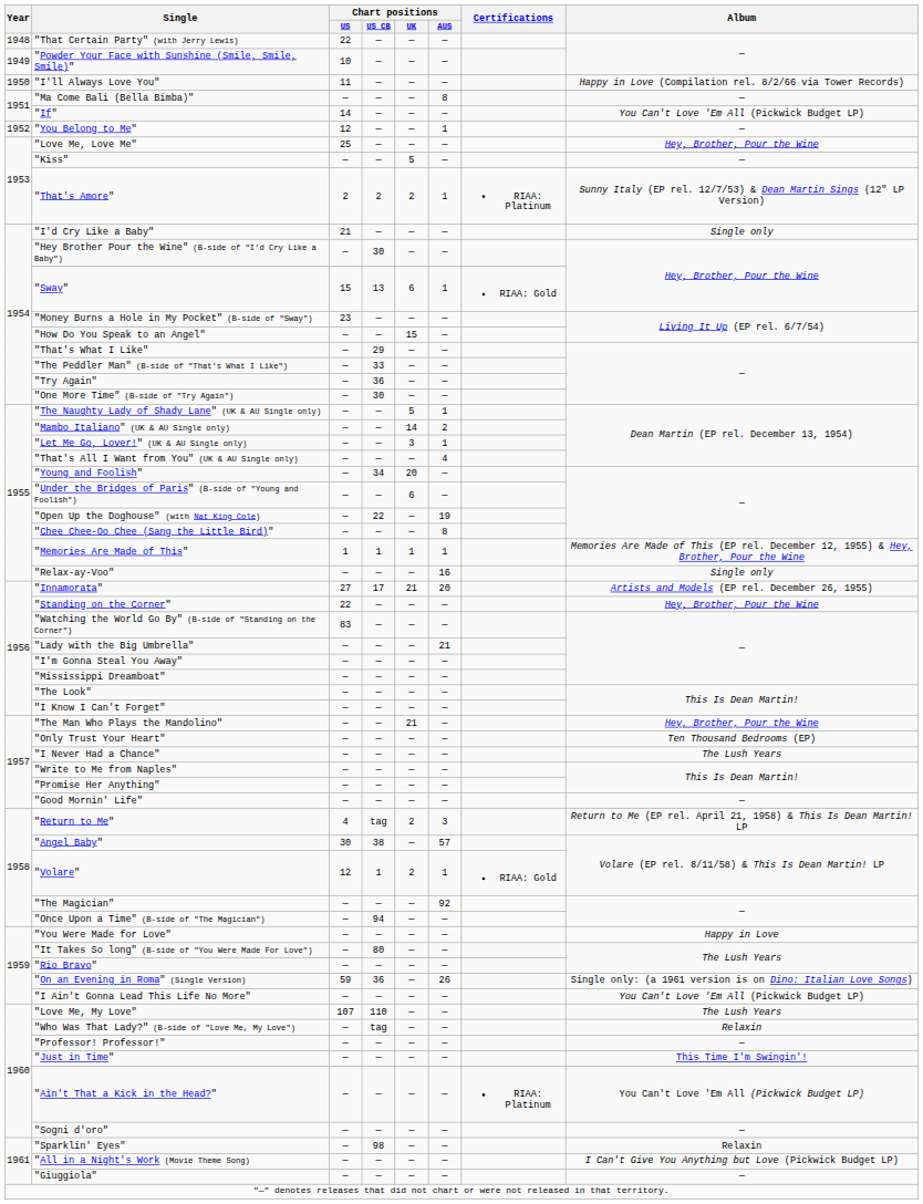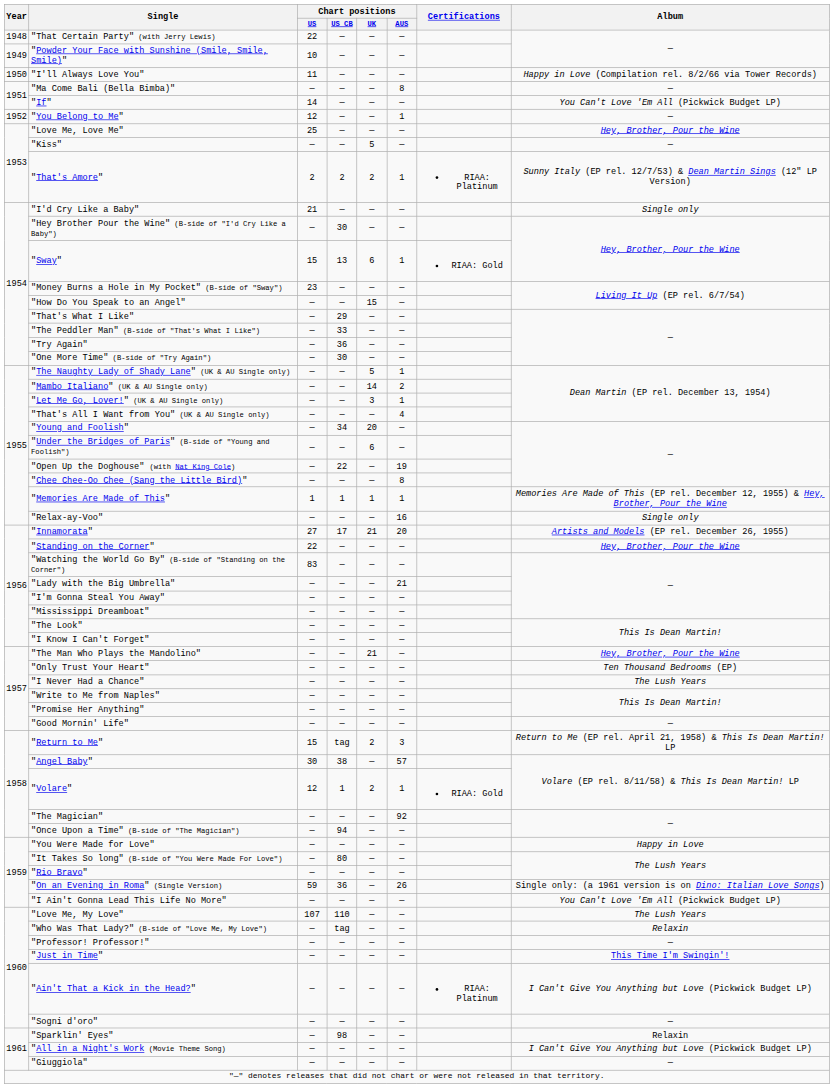"Return to Me" | Chart positions / US: 4 -> 15
"Ain't That a Kick in the Head?" | Album: You Can't Love 'Em All (Pickwick Budget LP) -> I Can't Give You Anything but Love (Pickwick Budget LP)
